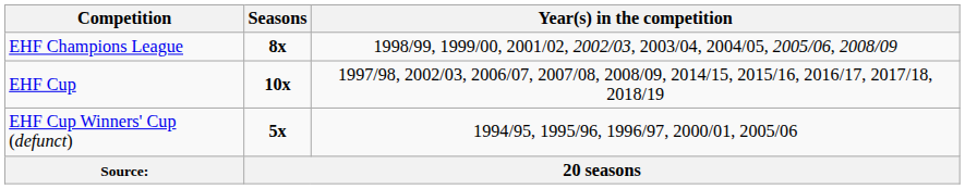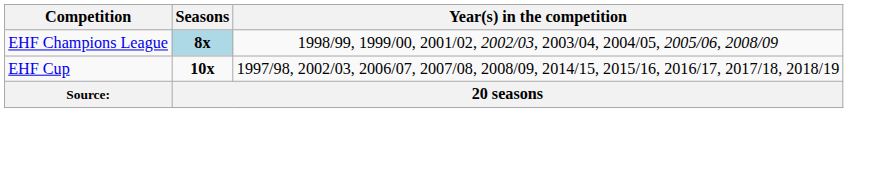EHF Champions League | Seasons: no background -> lightblue background
- row: EHF Cup Winners' Cup (defunct) | 5x | 1994/95, 1995/96, 1996/97, 2000/01, 2005/06
